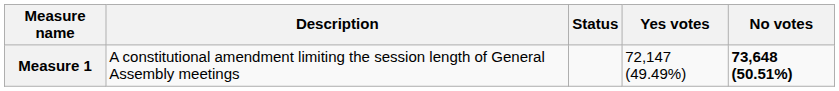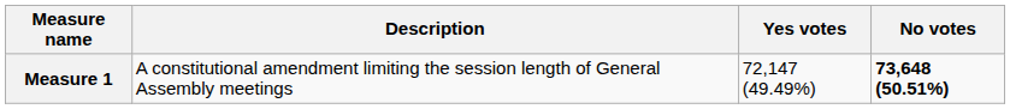- column: Status
